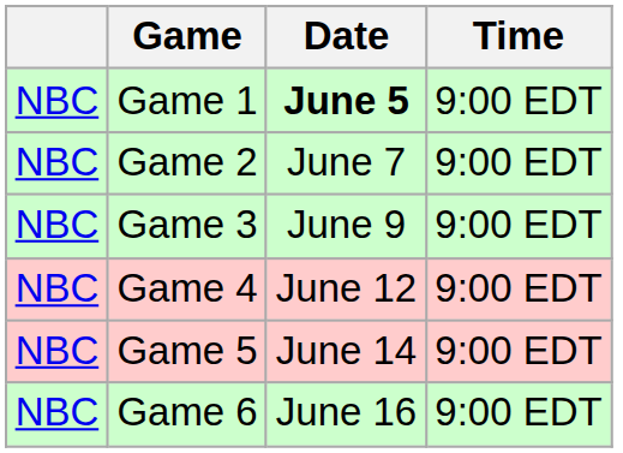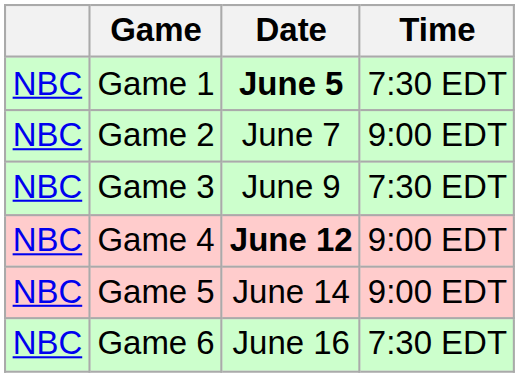Game 1 | Time: 9:00 EDT -> 7:30 EDT
Game 3 | Time: 9:00 EDT -> 7:30 EDT
Game 4 | Date: normal -> bold
Game 6 | Time: 9:00 EDT -> 7:30 EDT
